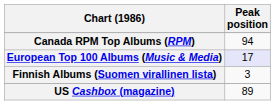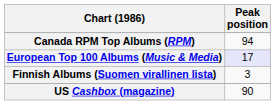US Cashbox (magazine) | Peak position: 89 -> 90
